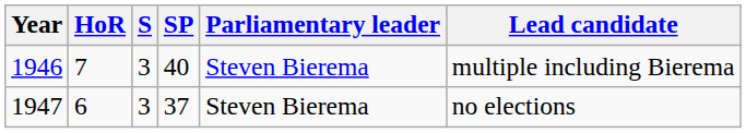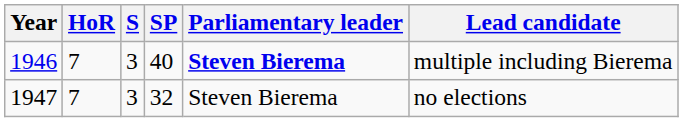1946 | Parliamentary leader: normal -> bold
1947 | HoR: 6 -> 7
1947 | SP: 37 -> 32
